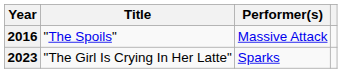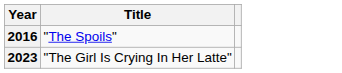- column: Performer(s) | Massive Attack | Sparks
